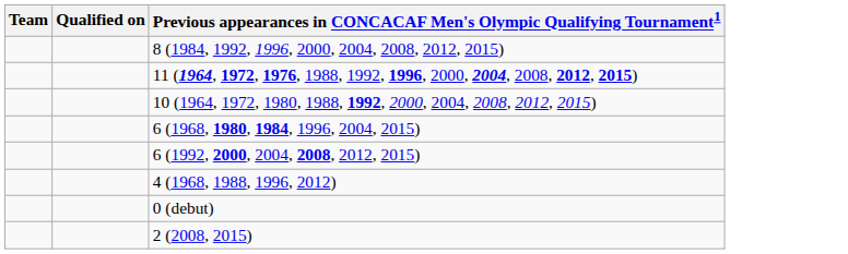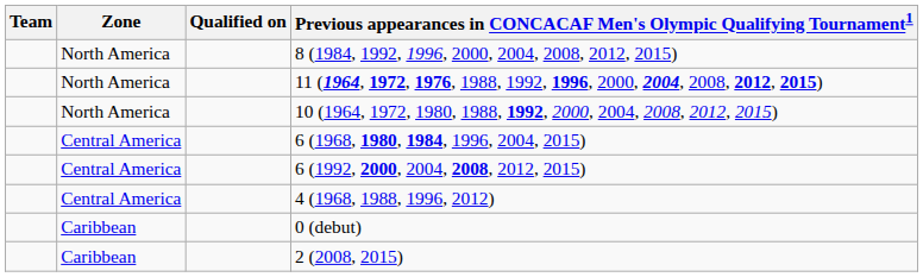+ column: Zone | North America | North America | North America | Central America | Central America | Central America | Caribbean | Caribbean
